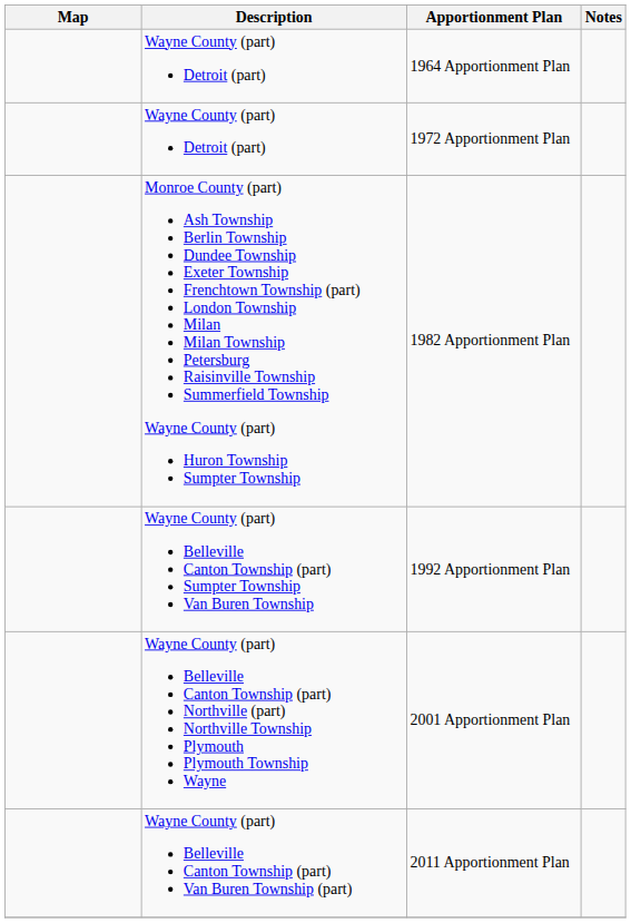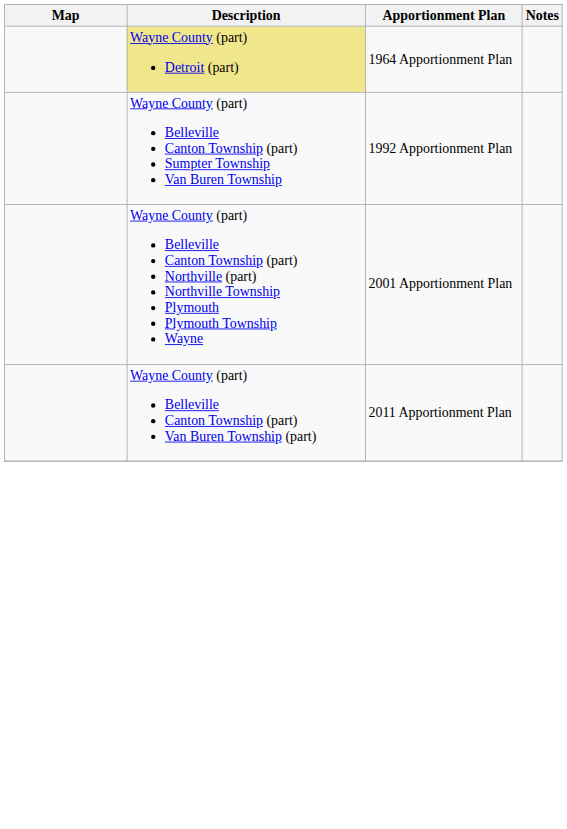1964 Apportionment Plan | Description: no background -> khaki background
- row: Wayne County (part) Detroit (part) | 1972 Apportionment Plan
- row: Monroe County (part) Ash Township Berlin Township Dundee Township Exeter Township Frenchtown Township (part) London Township Milan Milan Township Petersburg Raisinville Township Summerfield Township Wayne County (part) Huron Township Sumpter Township | 1982 Apportionment Plan
